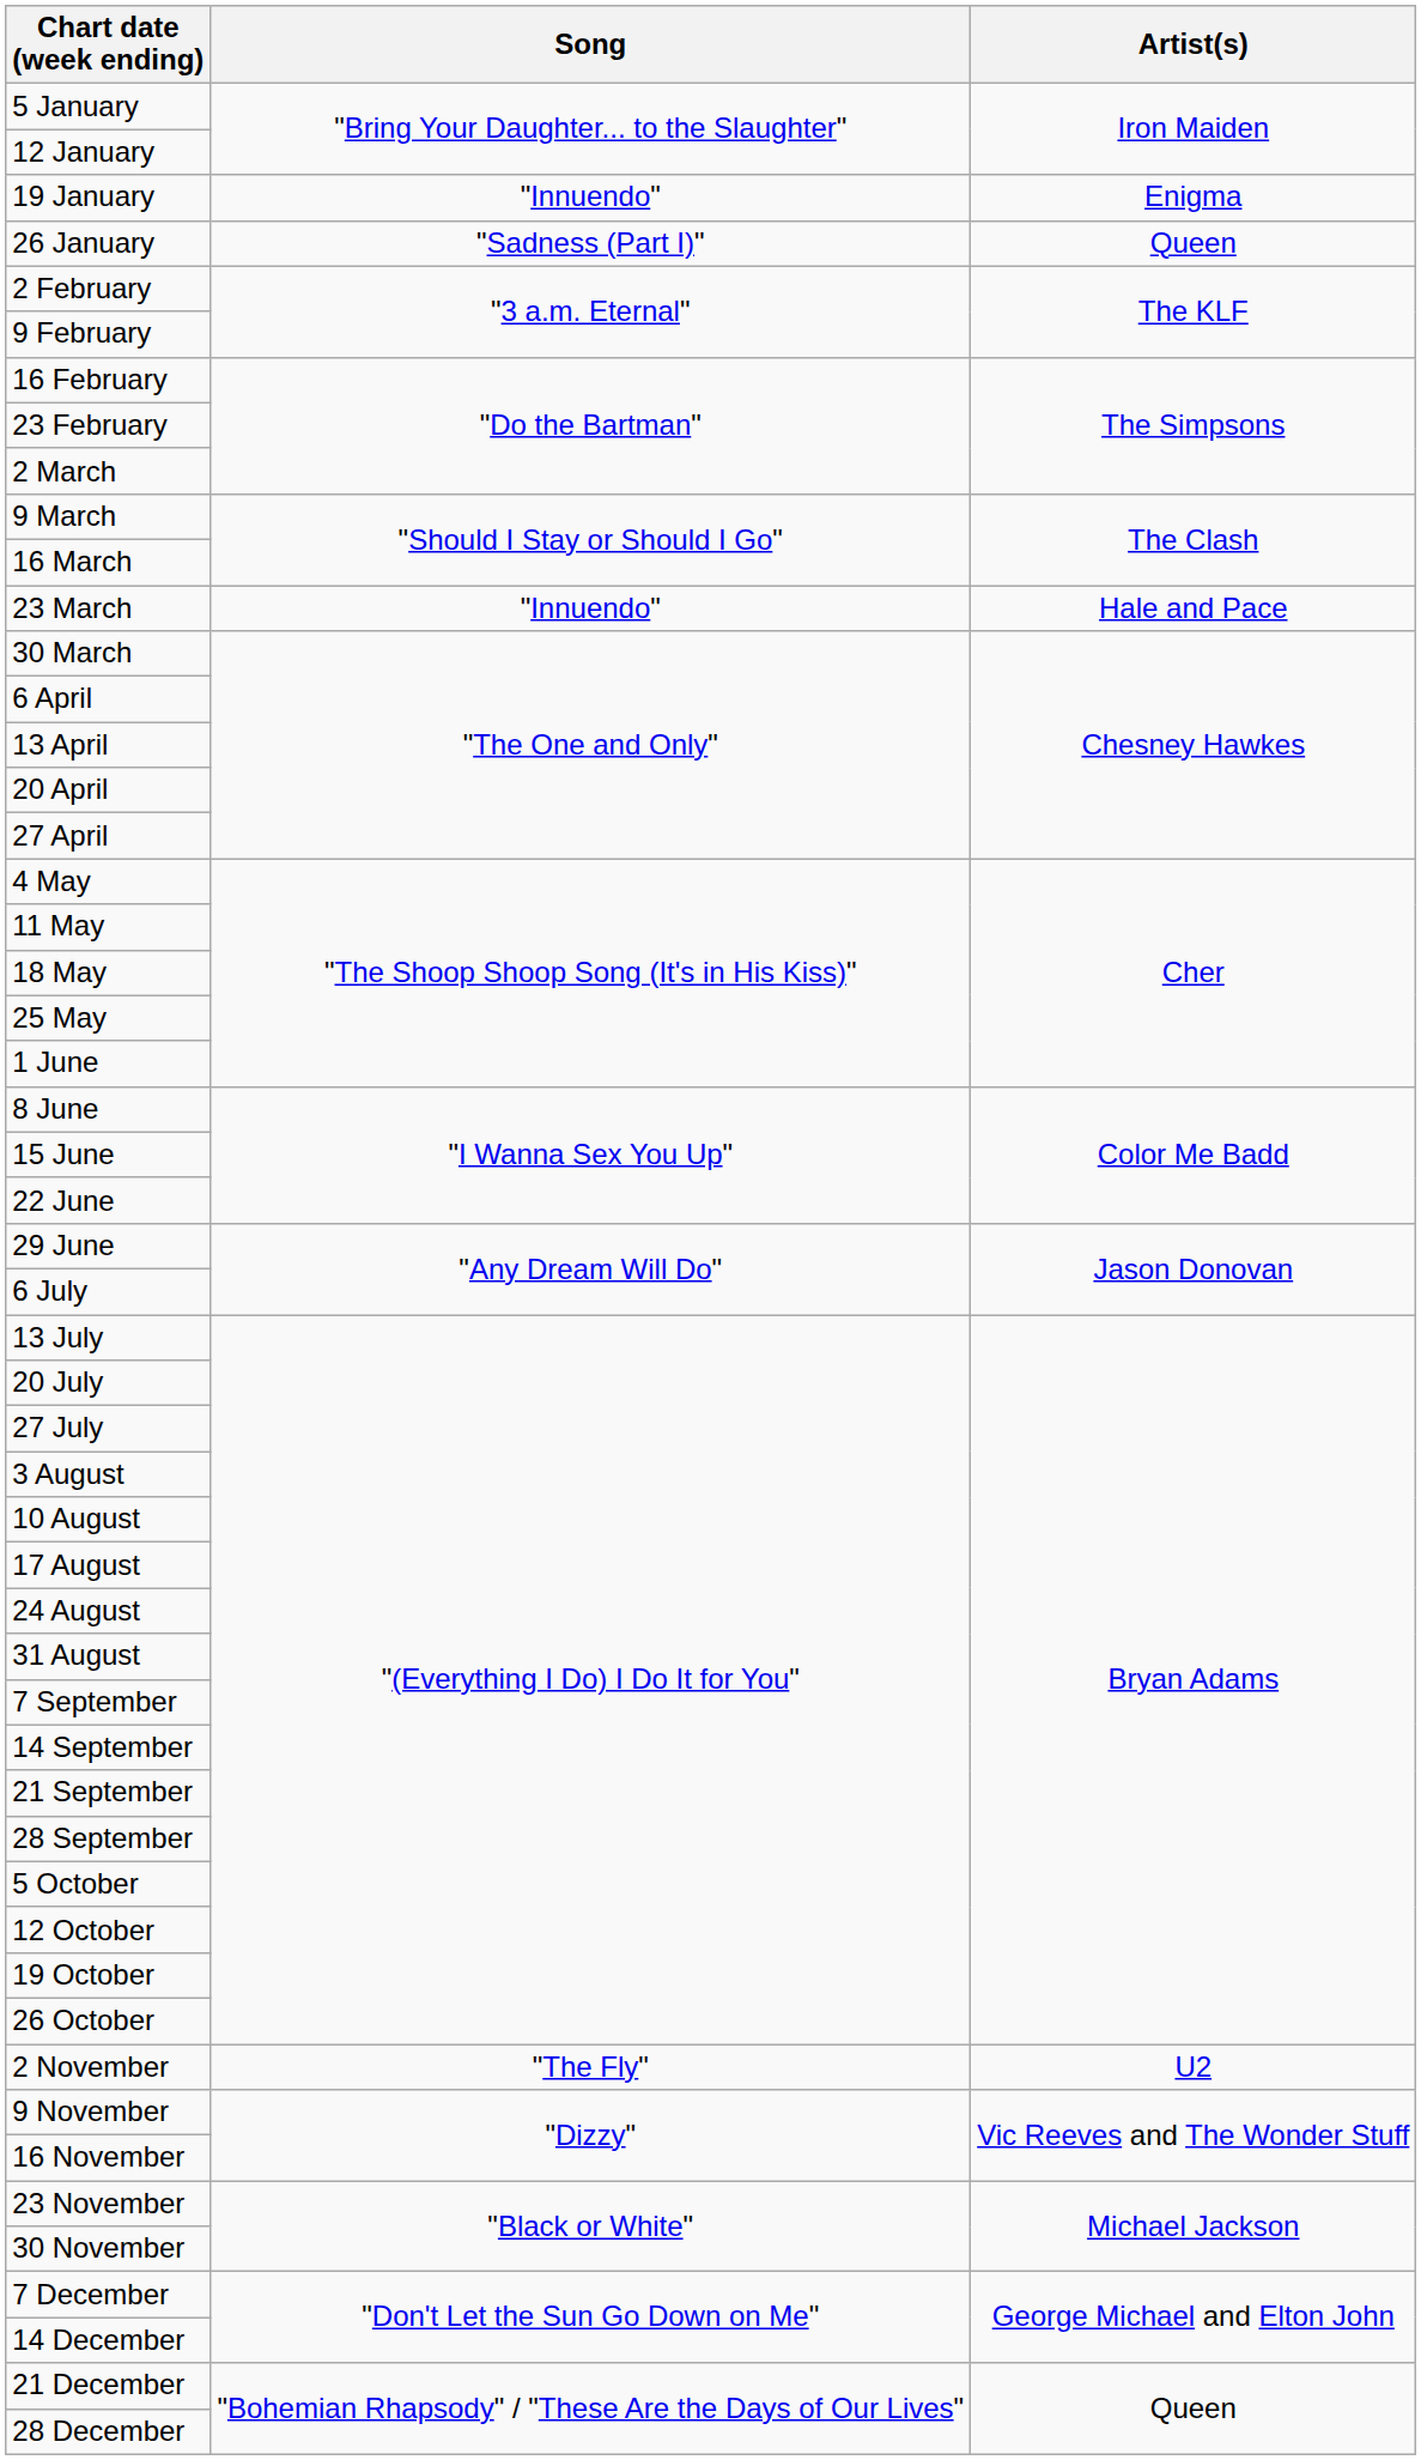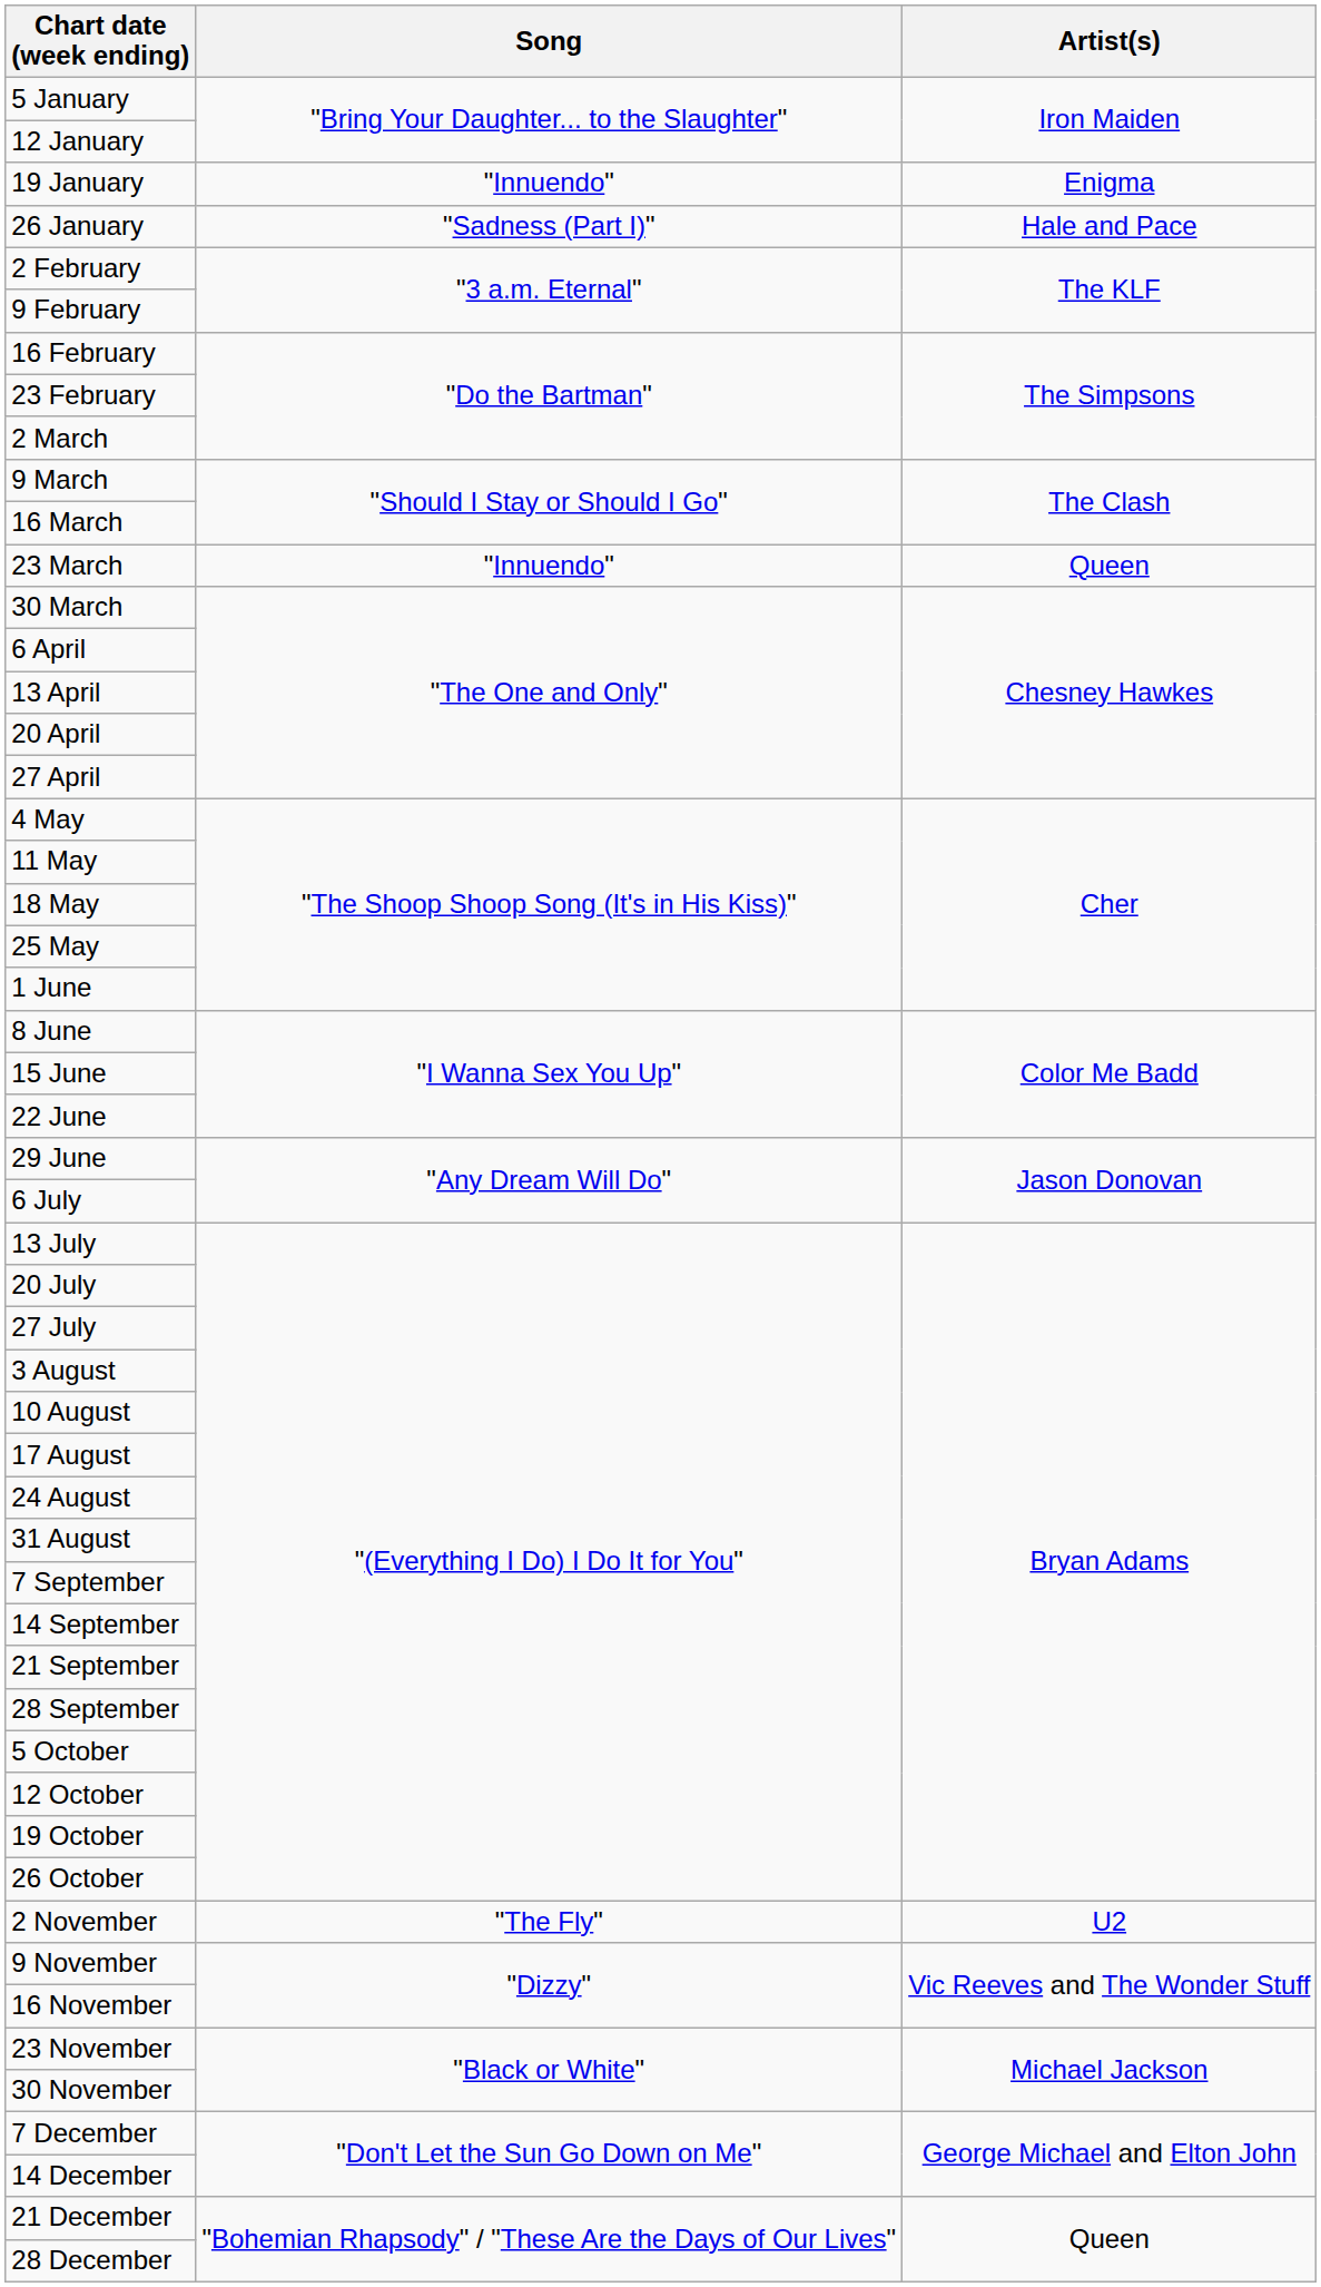26 January | Artist(s): Queen -> Hale and Pace
23 March | Artist(s): Hale and Pace -> Queen
